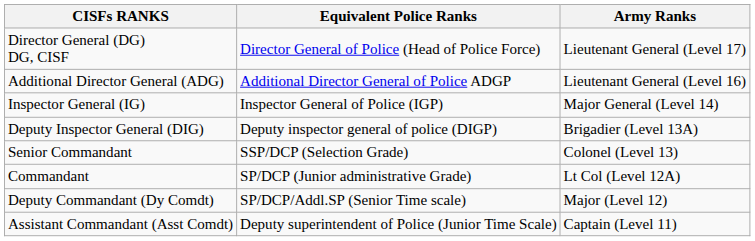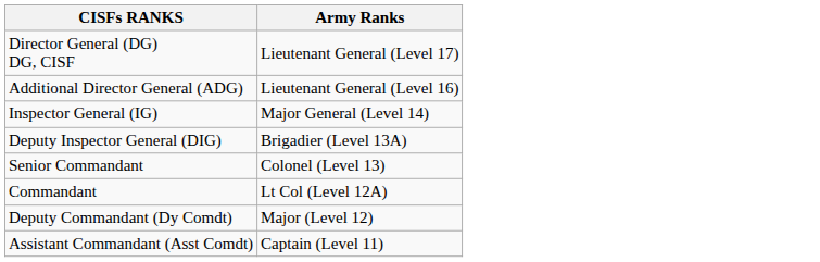- column: Equivalent Police Ranks | Director General of Police (Head of Police Force) | Additional Director General of Police ADGP | Inspector General of Police (IGP) | Deputy inspector general of police (DIGP) | SSP/DCP (Selection Grade) | SP/DCP (Junior administrative Grade) | SP/DCP/Addl.SP (Senior Time scale) | Deputy superintendent of Police (Junior Time Scale)
